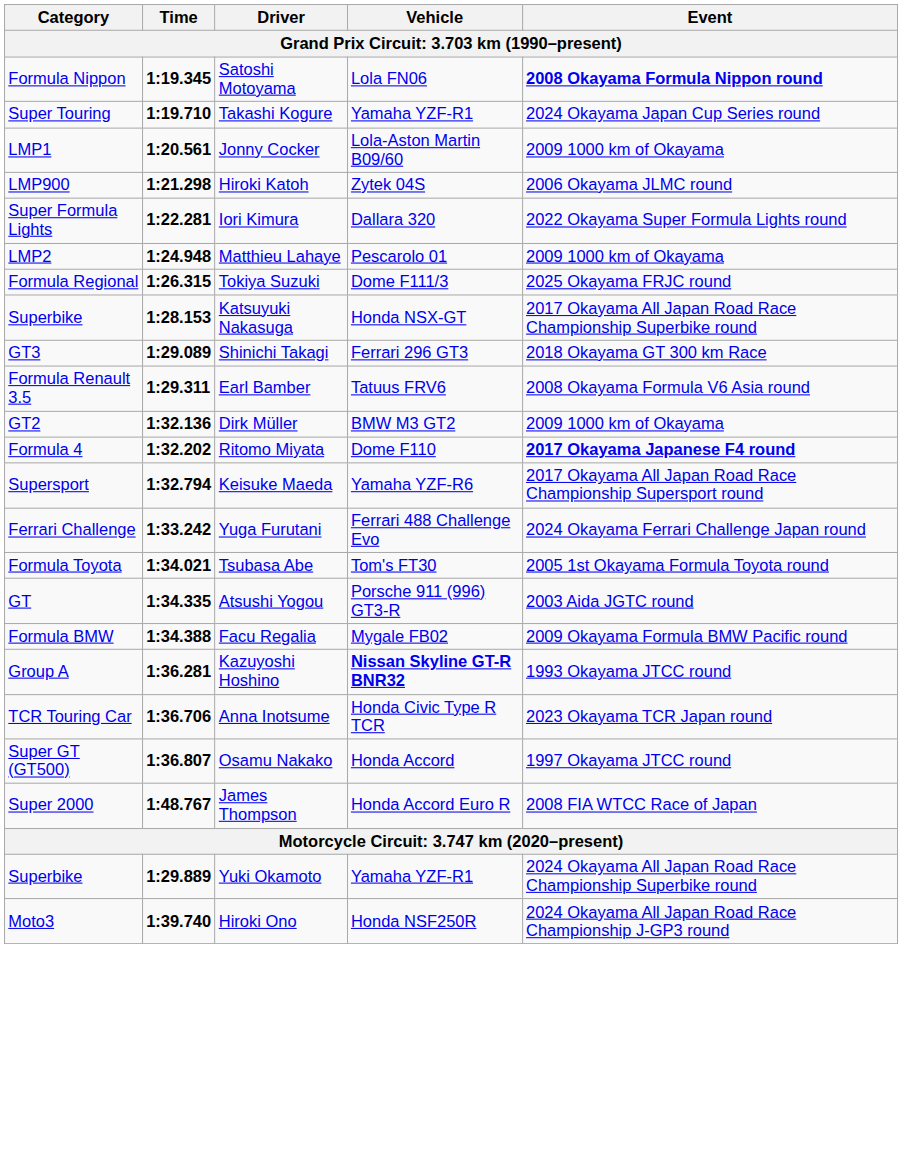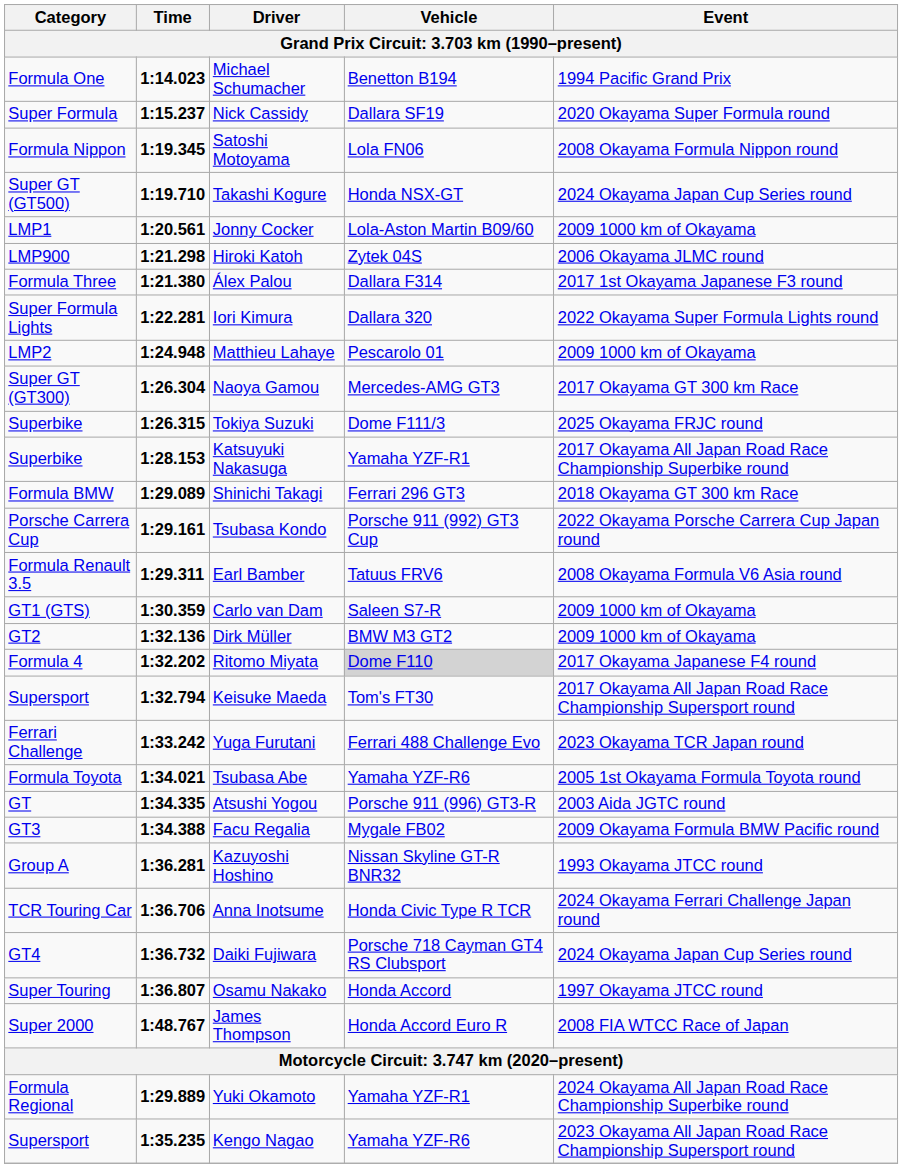+ row: Formula One | 1:14.023 | Michael Schumacher | Benetton B194 | 1994 Pacific Grand Prix
+ row: Super Formula | 1:15.237 | Nick Cassidy | Dallara SF19 | 2020 Okayama Super Formula round
Satoshi Motoyama | Event: bold -> normal
Takashi Kogure | Category: Super Touring -> Super GT (GT500)
Takashi Kogure | Vehicle: Yamaha YZF-R1 -> Honda NSX-GT
+ row: Formula Three | 1:21.380 | Álex Palou | Dallara F314 | 2017 1st Okayama Japanese F3 round
+ row: Super GT (GT300) | 1:26.304 | Naoya Gamou | Mercedes-AMG GT3 | 2017 Okayama GT 300 km Race
Tokiya Suzuki | Category: Formula Regional -> Superbike
Katsuyuki Nakasuga | Vehicle: Honda NSX-GT -> Yamaha YZF-R1
Shinichi Takagi | Category: GT3 -> Formula BMW
+ row: Porsche Carrera Cup | 1:29.161 | Tsubasa Kondo | Porsche 911 (992) GT3 Cup | 2022 Okayama Porsche Carrera Cup Japan round
+ row: GT1 (GTS) | 1:30.359 | Carlo van Dam | Saleen S7-R | 2009 1000 km of Okayama
Ritomo Miyata | Vehicle: no background -> lightgrey background
Ritomo Miyata | Event: bold -> normal
Keisuke Maeda | Vehicle: Yamaha YZF-R6 -> Tom's FT30
Yuga Furutani | Event: 2024 Okayama Ferrari Challenge Japan round -> 2023 Okayama TCR Japan round
Tsubasa Abe | Vehicle: Tom's FT30 -> Yamaha YZF-R6
Facu Regalia | Category: Formula BMW -> GT3
Kazuyoshi Hoshino | Vehicle: bold -> normal
Anna Inotsume | Event: 2023 Okayama TCR Japan round -> 2024 Okayama Ferrari Challenge Japan round
+ row: GT4 | 1:36.732 | Daiki Fujiwara | Porsche 718 Cayman GT4 RS Clubsport | 2024 Okayama Japan Cup Series round
Osamu Nakako | Category: Super GT (GT500) -> Super Touring
Yuki Okamoto | Category: Superbike -> Formula Regional
+ row: Supersport | 1:35.235 | Kengo Nagao | Yamaha YZF-R6 | 2023 Okayama All Japan Road Race Championship Supersport round
- row: Moto3 | 1:39.740 | Hiroki Ono | Honda NSF250R | 2024 Okayama All Japan Road Race Championship J-GP3 round
